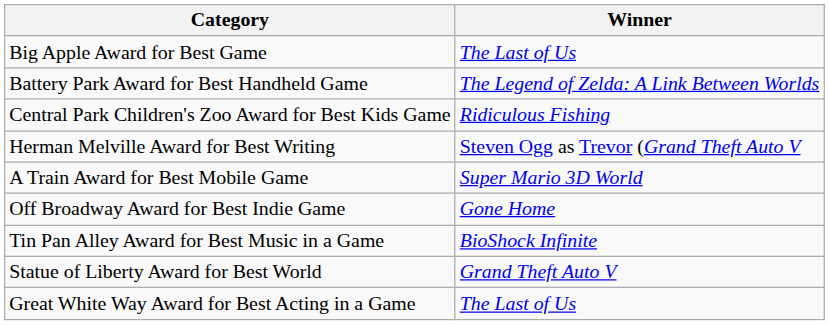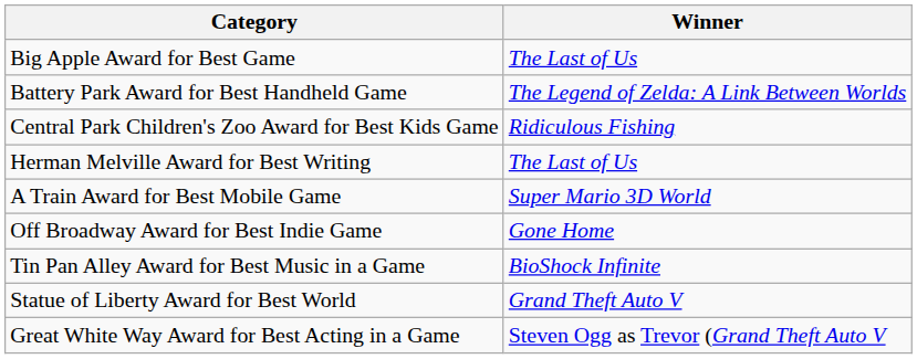Herman Melville Award for Best Writing | Winner: Steven Ogg as Trevor (Grand Theft Auto V -> The Last of Us
Great White Way Award for Best Acting in a Game | Winner: The Last of Us -> Steven Ogg as Trevor (Grand Theft Auto V
